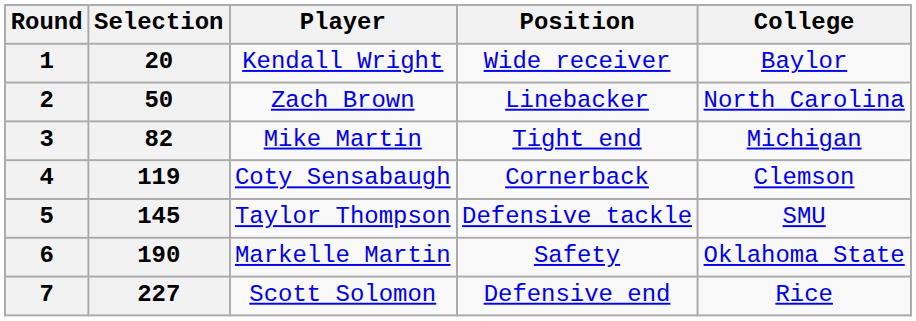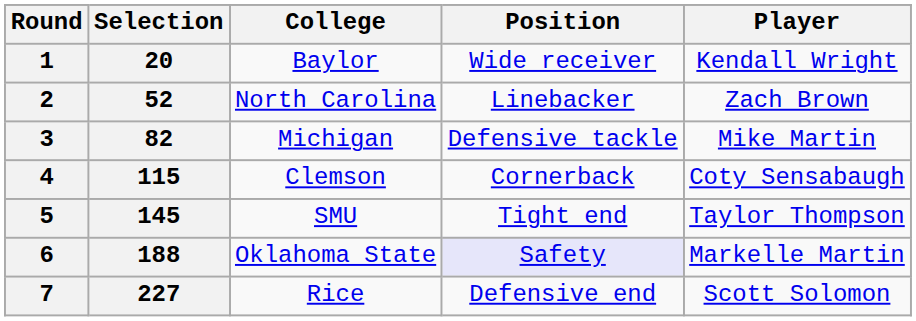columns swapped: Player <-> College
2 | Selection: 50 -> 52
3 | Position: Tight end -> Defensive tackle
4 | Selection: 119 -> 115
5 | Position: Defensive tackle -> Tight end
6 | Selection: 190 -> 188
6 | Position: no background -> lavender background
